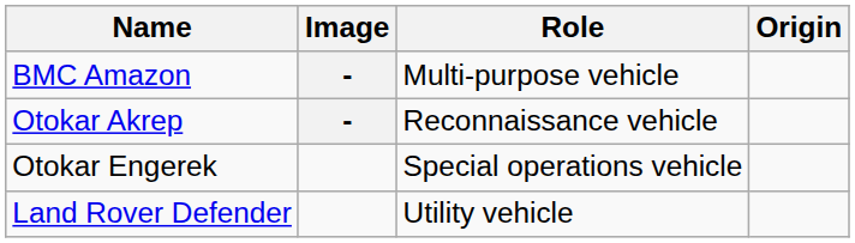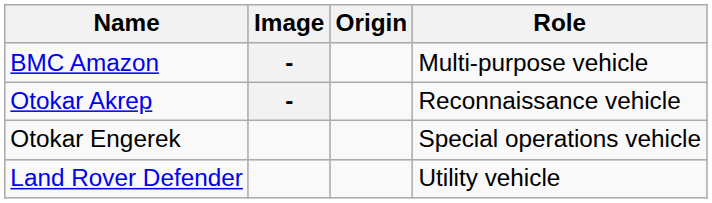columns swapped: Origin <-> Role
